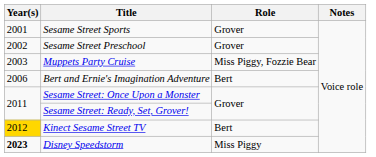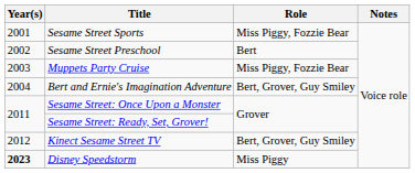Sesame Street Sports | Role: Grover -> Miss Piggy, Fozzie Bear
Sesame Street Preschool | Role: Grover -> Bert
Bert and Ernie's Imagination Adventure | Year(s): 2006 -> 2004
Bert and Ernie's Imagination Adventure | Role: Bert -> Bert, Grover, Guy Smiley
Kinect Sesame Street TV | Year(s): gold background -> no background
Kinect Sesame Street TV | Role: Bert -> Bert, Grover, Guy Smiley
